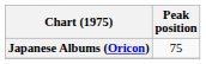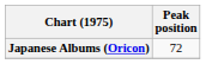Japanese Albums (Oricon) | Peak position: 75 -> 72
